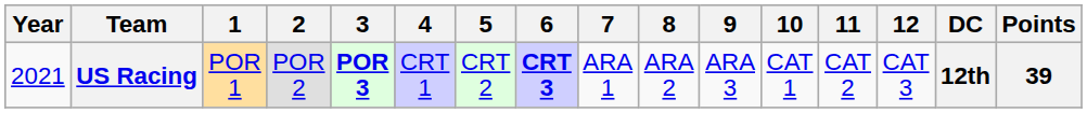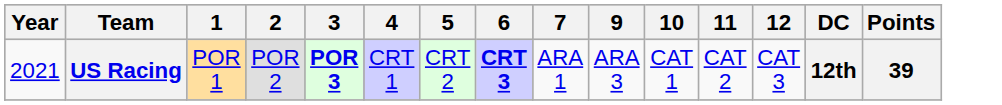- column: 8 | ARA 2
